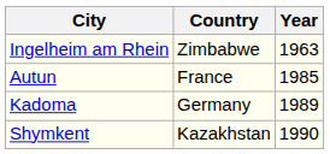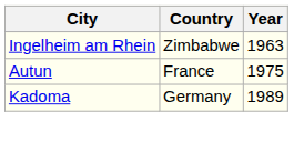Autun | Year: 1985 -> 1975
- row: Shymkent | Kazakhstan | 1990
